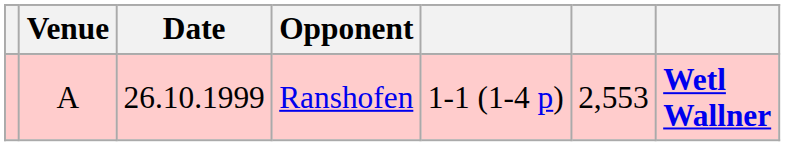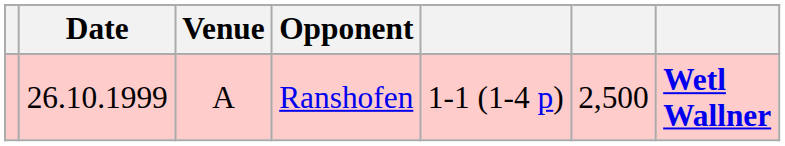columns swapped: Date <-> Venue
Ranshofen | column 6: 2,553 -> 2,500
